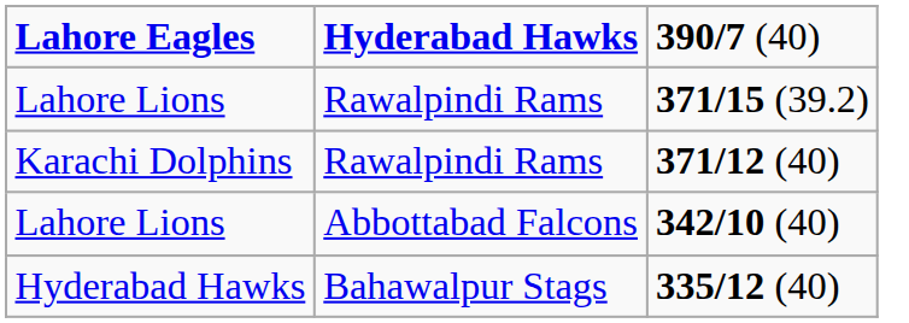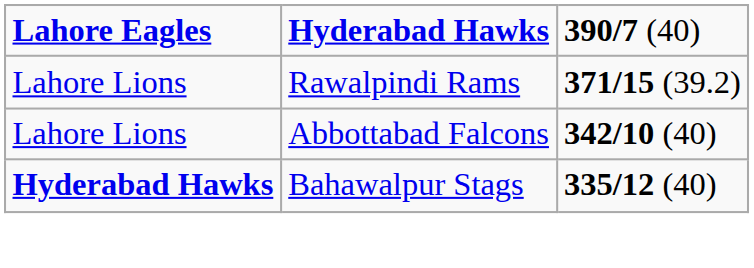- row: Karachi Dolphins | Rawalpindi Rams | 371/12 (40)
335/12 (40) | column 1: normal -> bold
